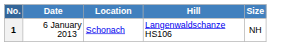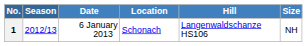+ column: Season | 2012/13
